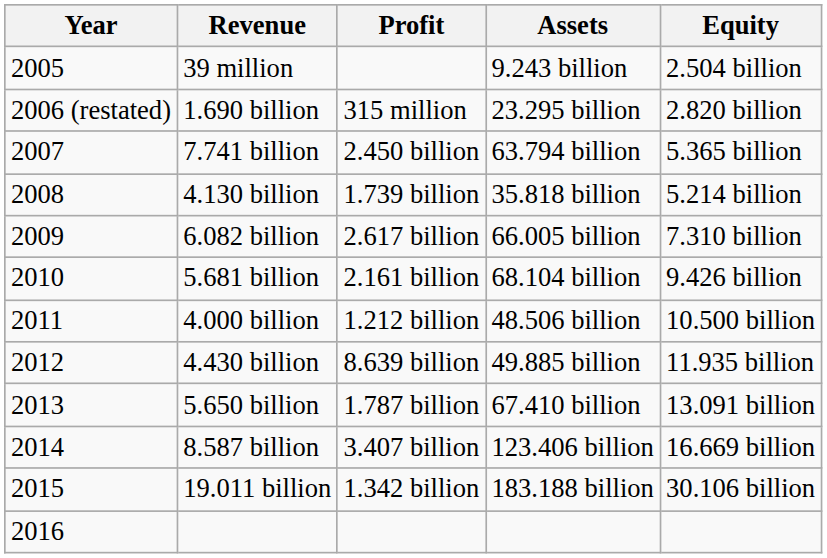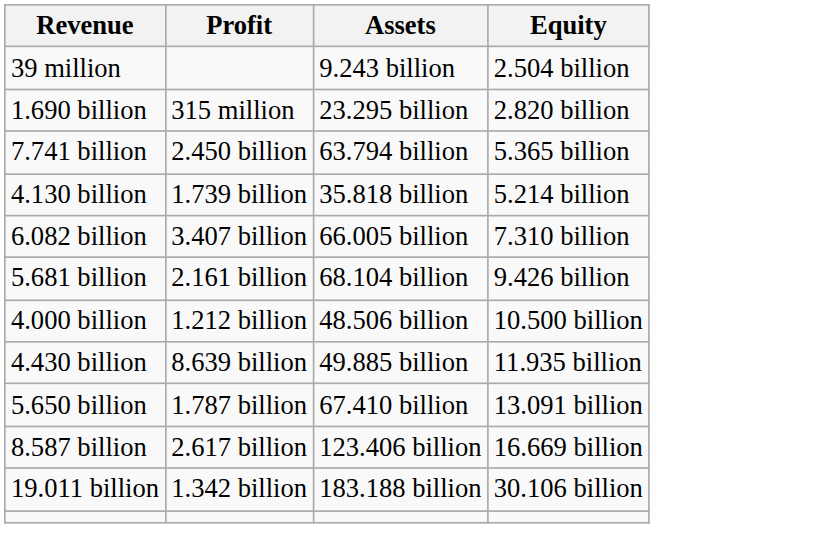- column: Year | 2005 | 2006 (restated) | 2007 | 2008 | 2009 | 2010 | 2011 | 2012 | 2013 | 2014 | 2015 | 2016
6.082 billion | Profit: 2.617 billion -> 3.407 billion
8.587 billion | Profit: 3.407 billion -> 2.617 billion
